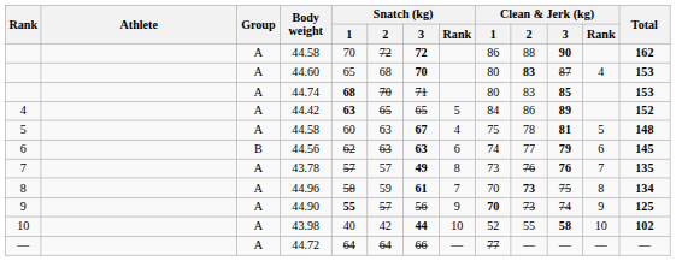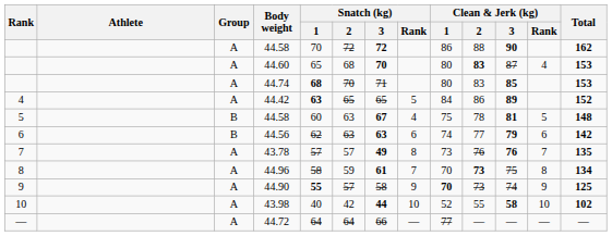5 / 44.58 | Group: A -> B
44.56 | Total: 145 -> 142
44.90 | Snatch (kg) / 3: 56 -> 58
